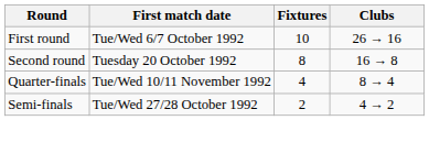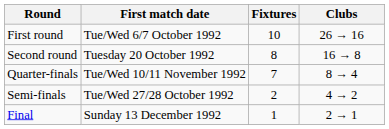Quarter-finals | Fixtures: 4 -> 7
+ row: Final | Sunday 13 December 1992 | 1 | 2 → 1
